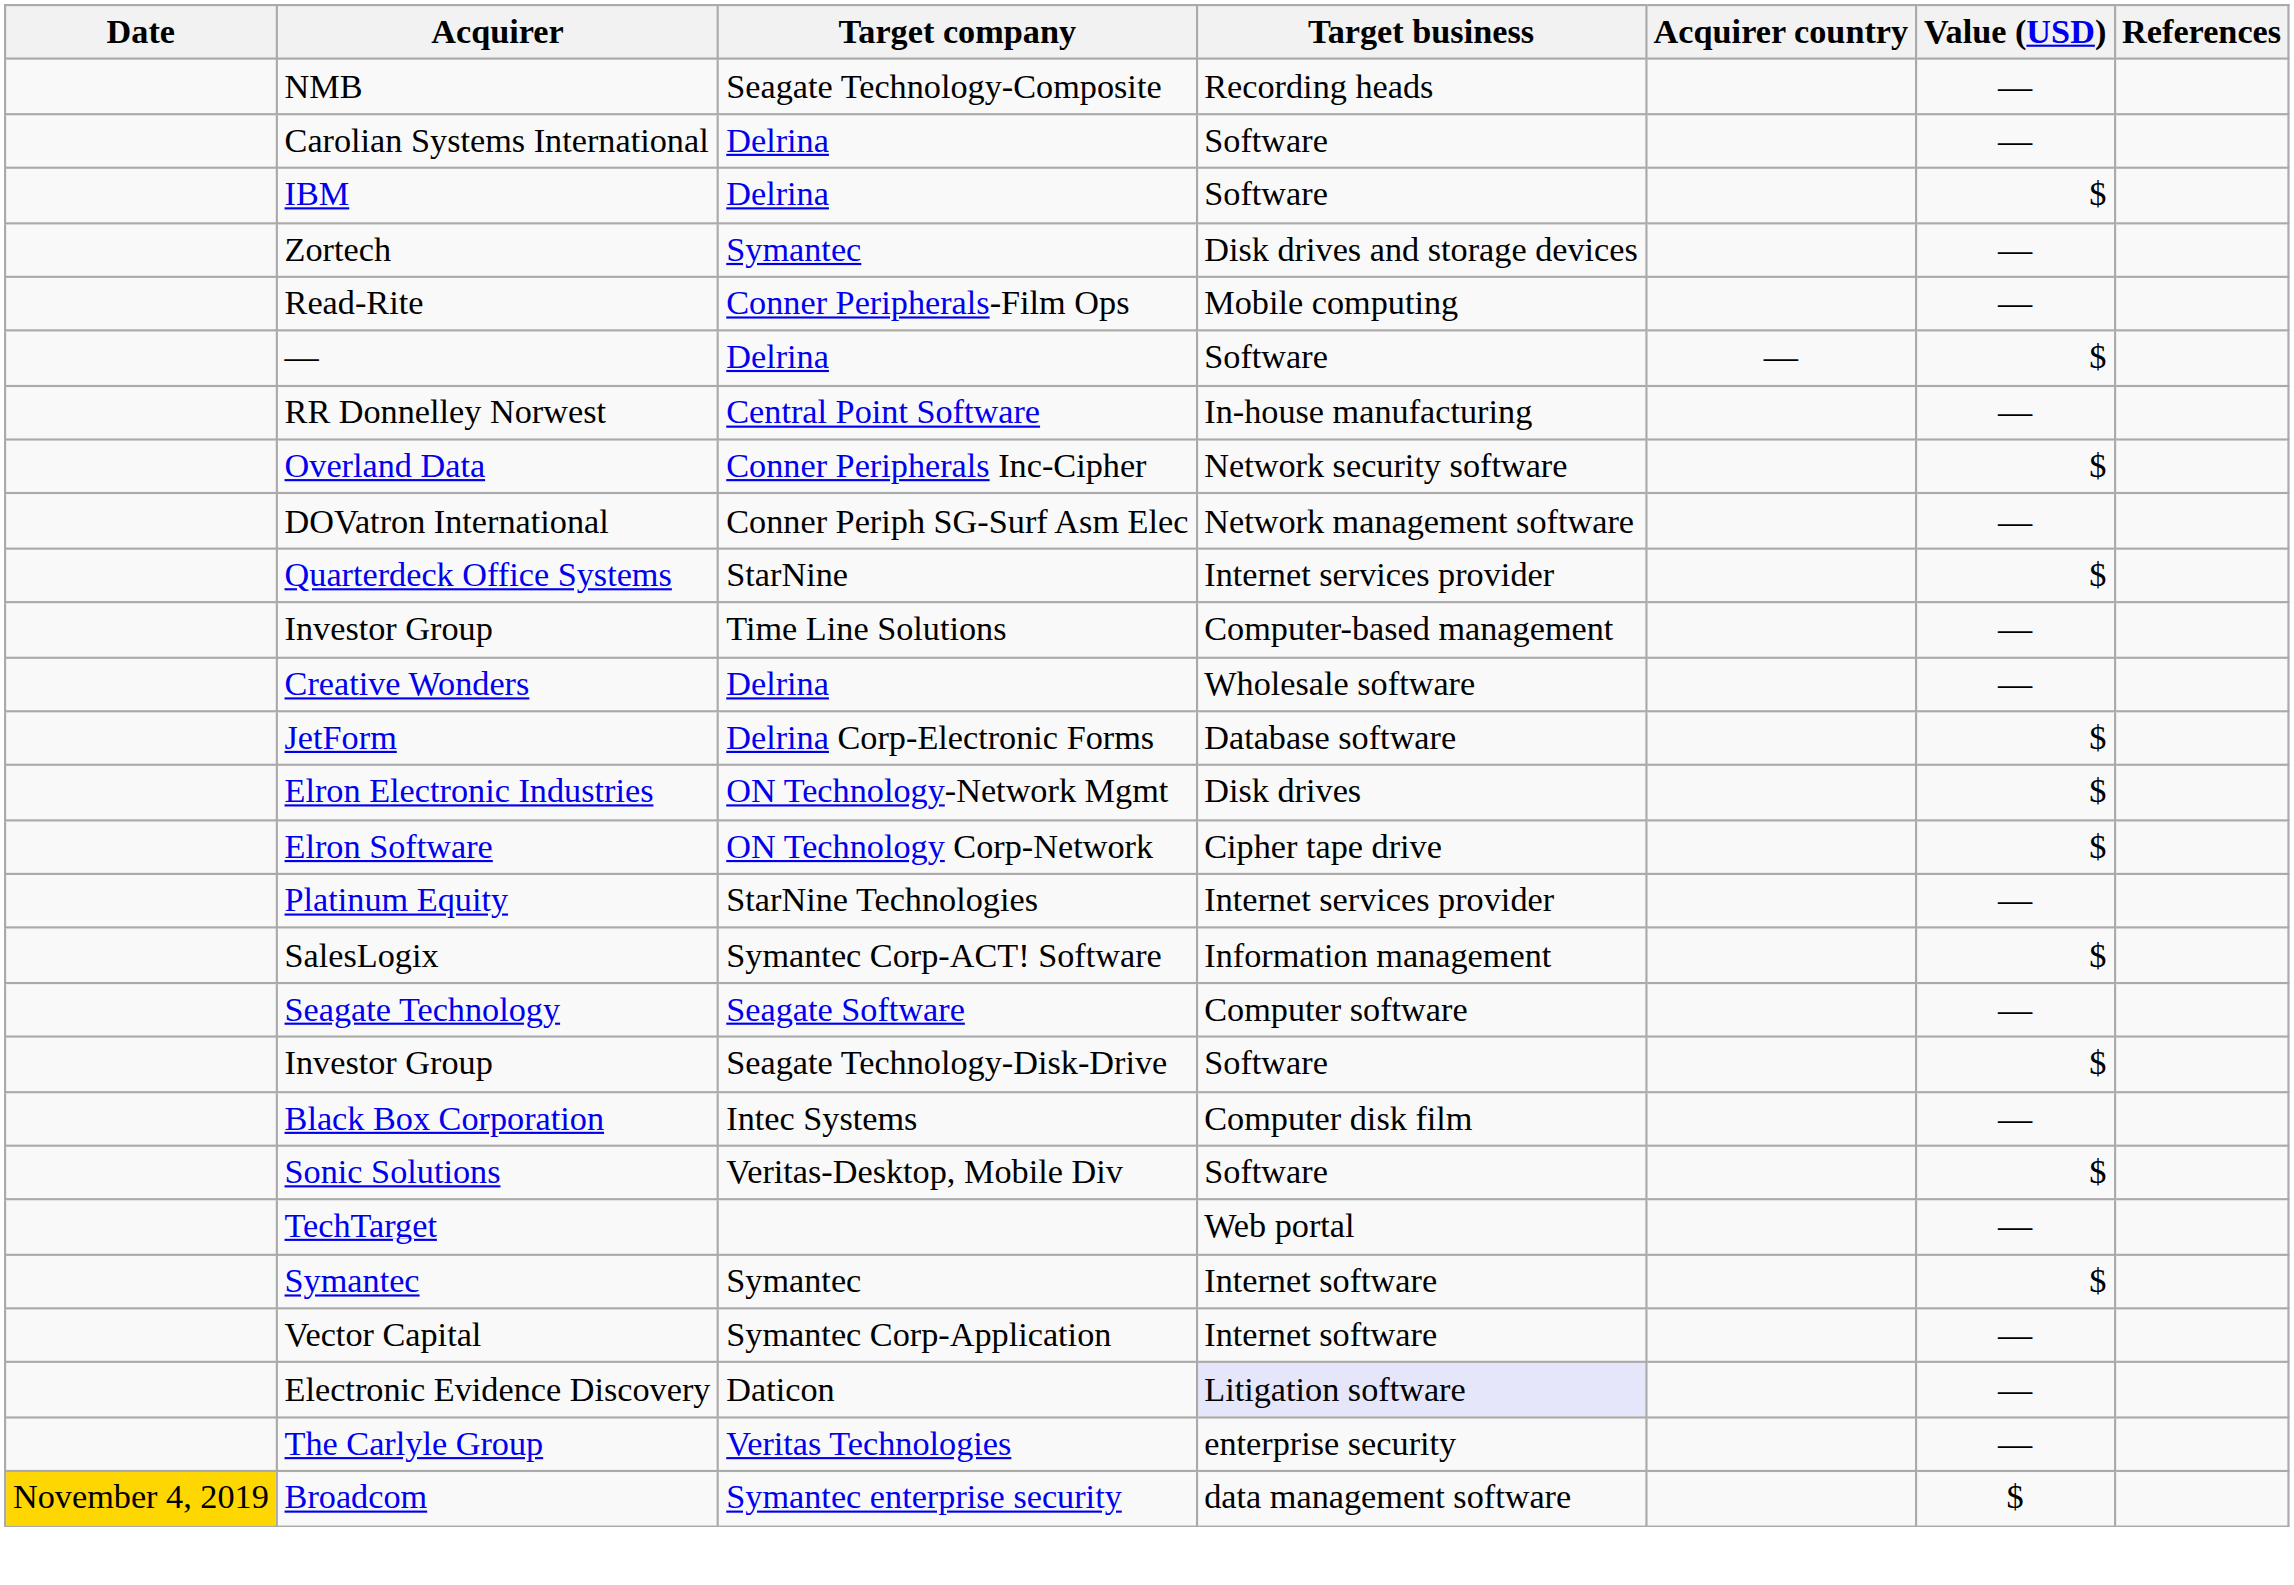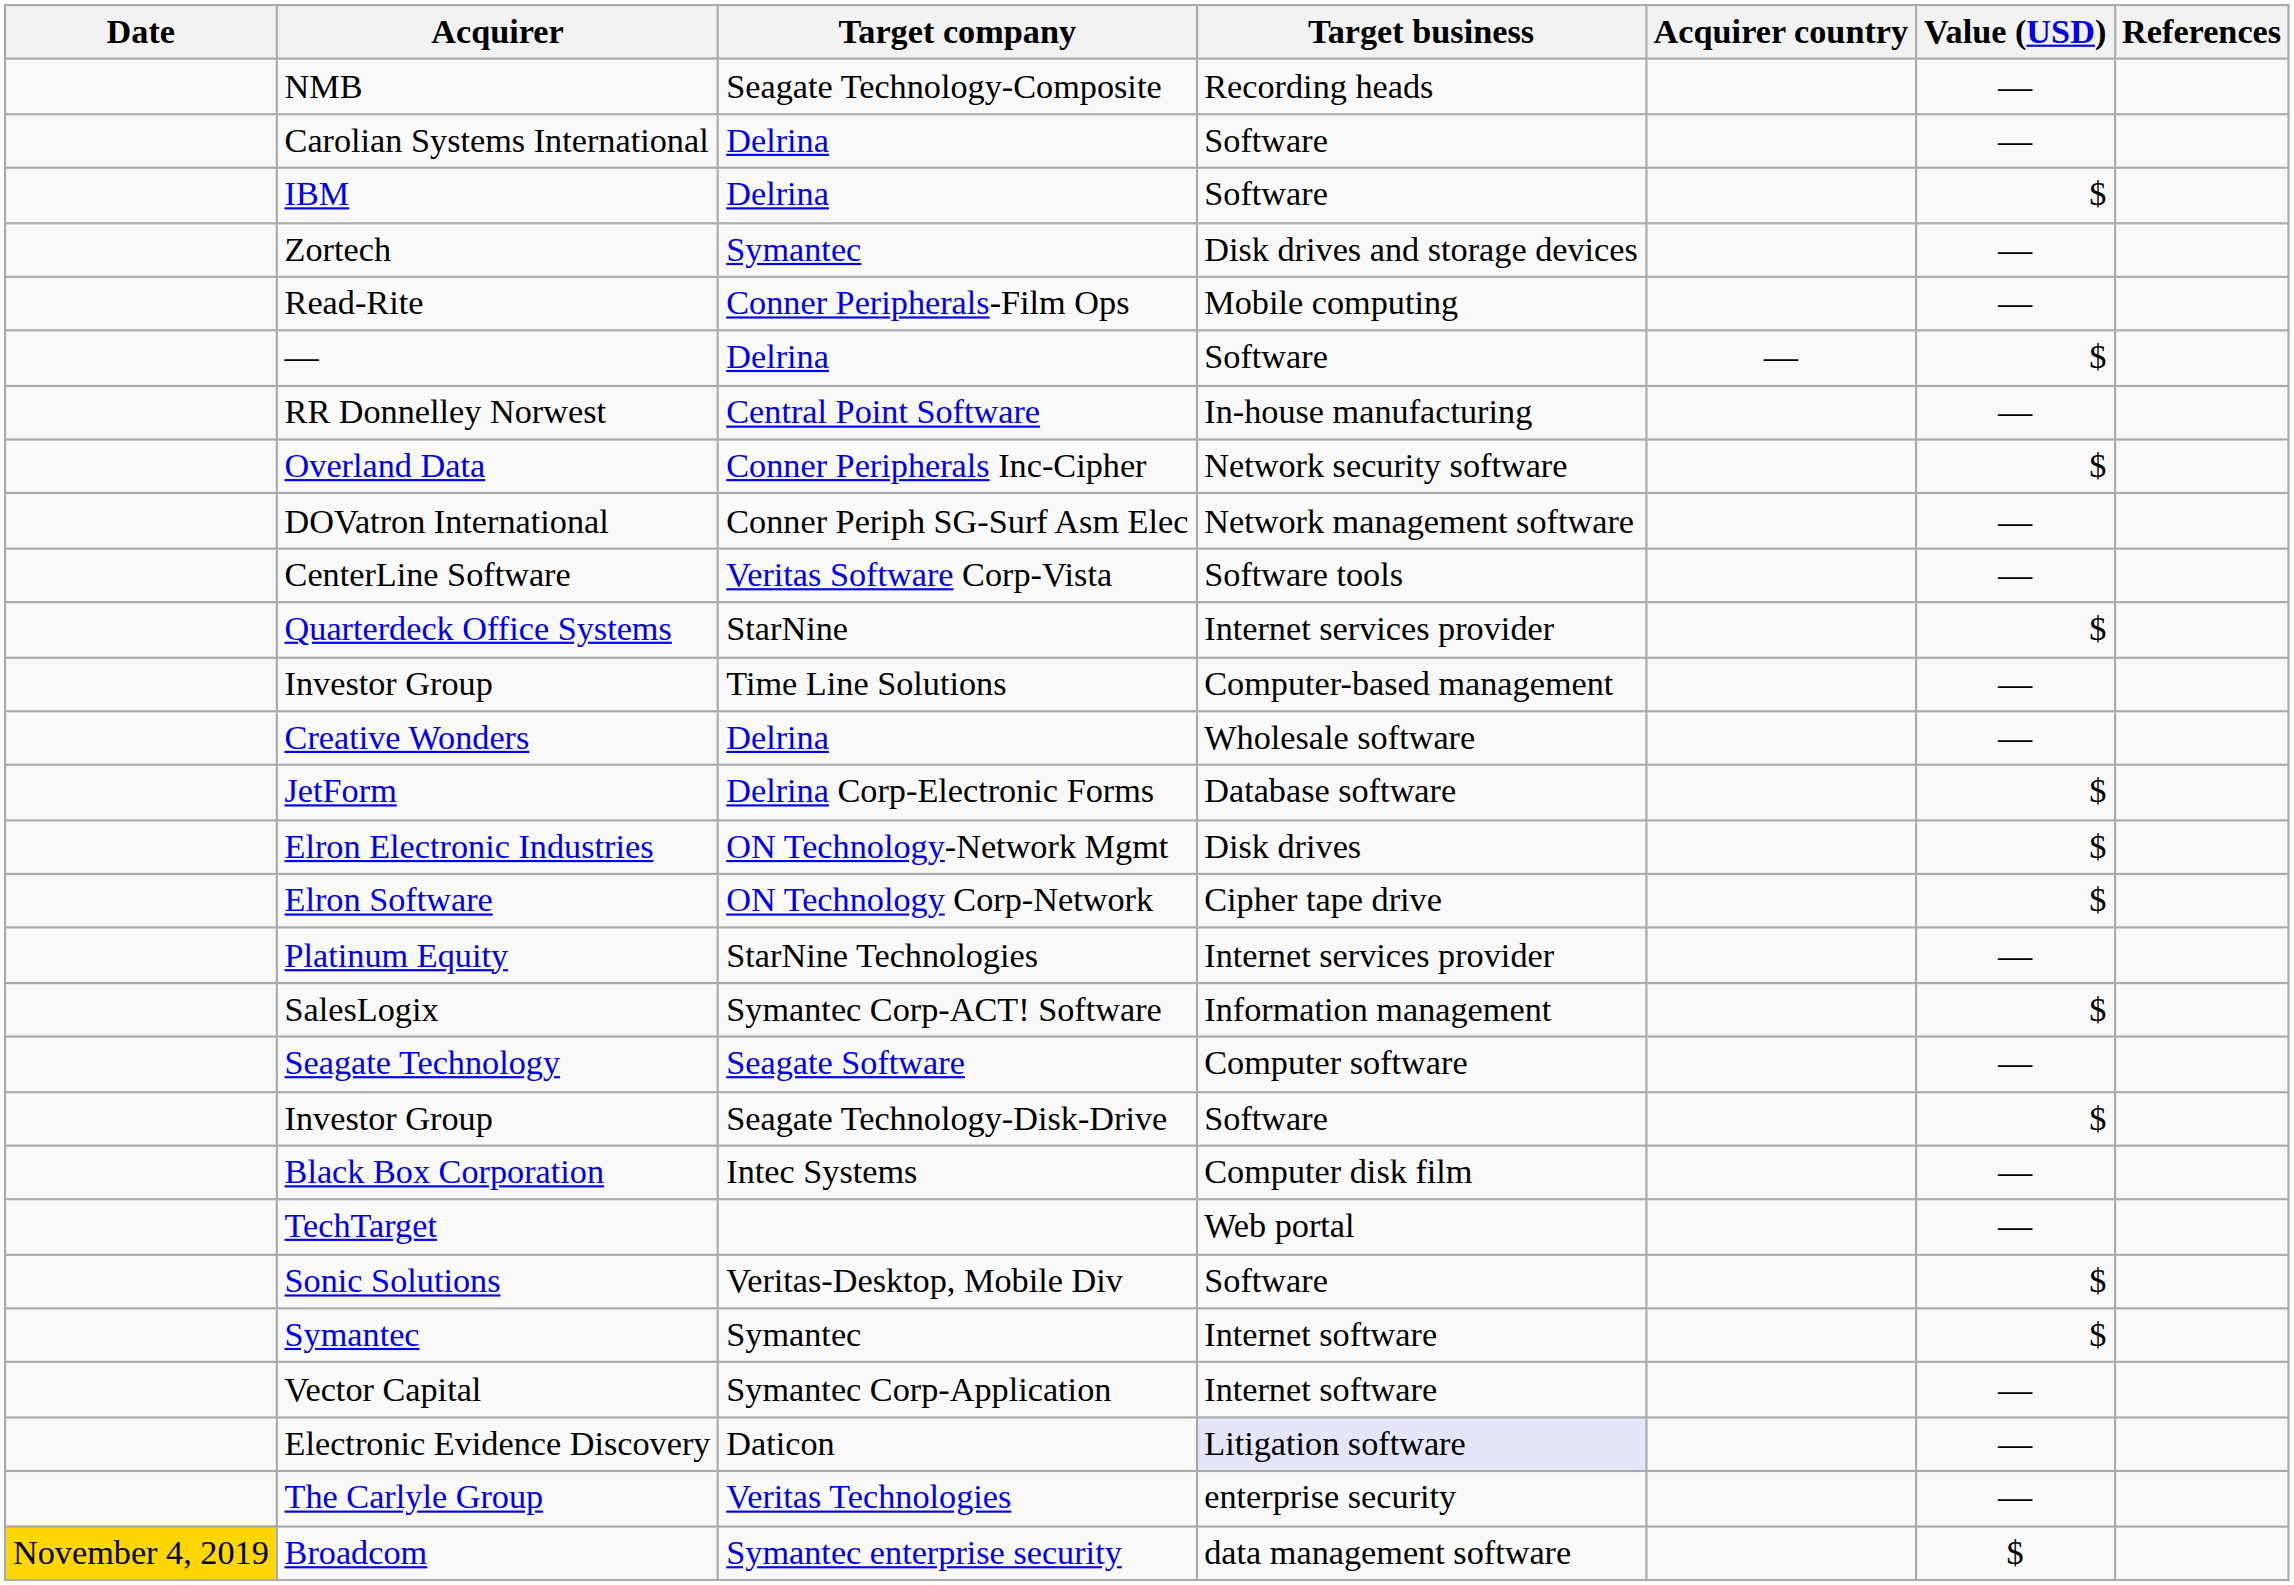+ row: CenterLine Software | Veritas Software Corp-Vista | Software tools | —
rows swapped: Sonic Solutions <-> TechTarget
